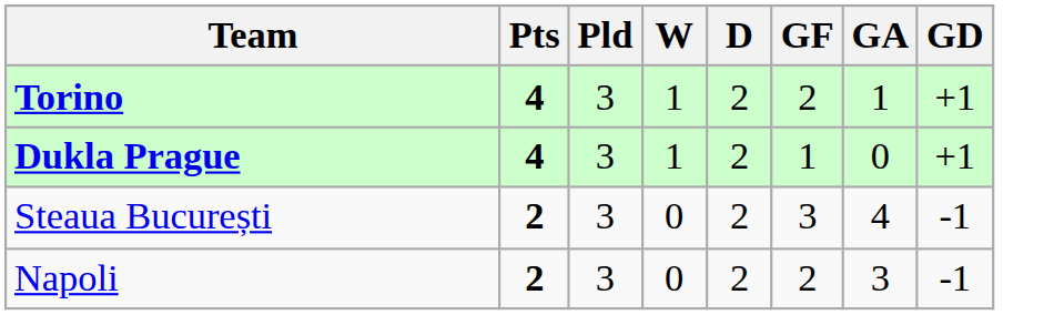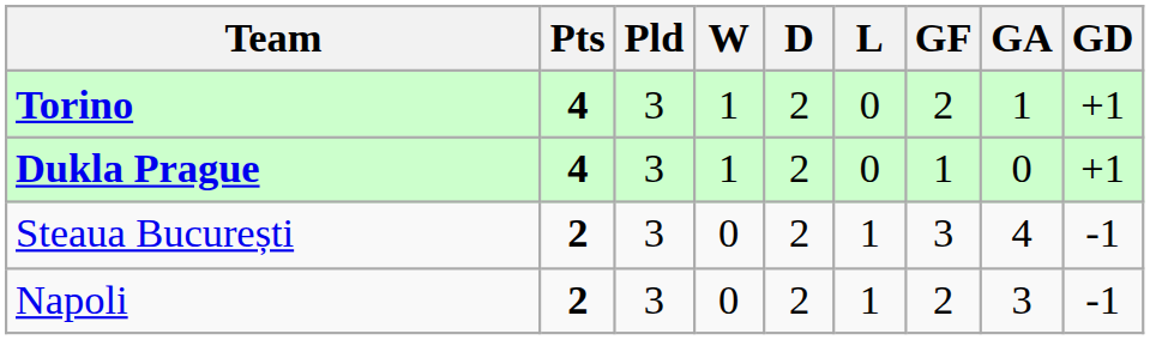+ column: L | 0 | 0 | 1 | 1
